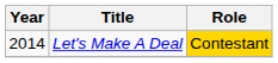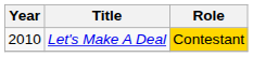Let's Make A Deal | Year: 2014 -> 2010
